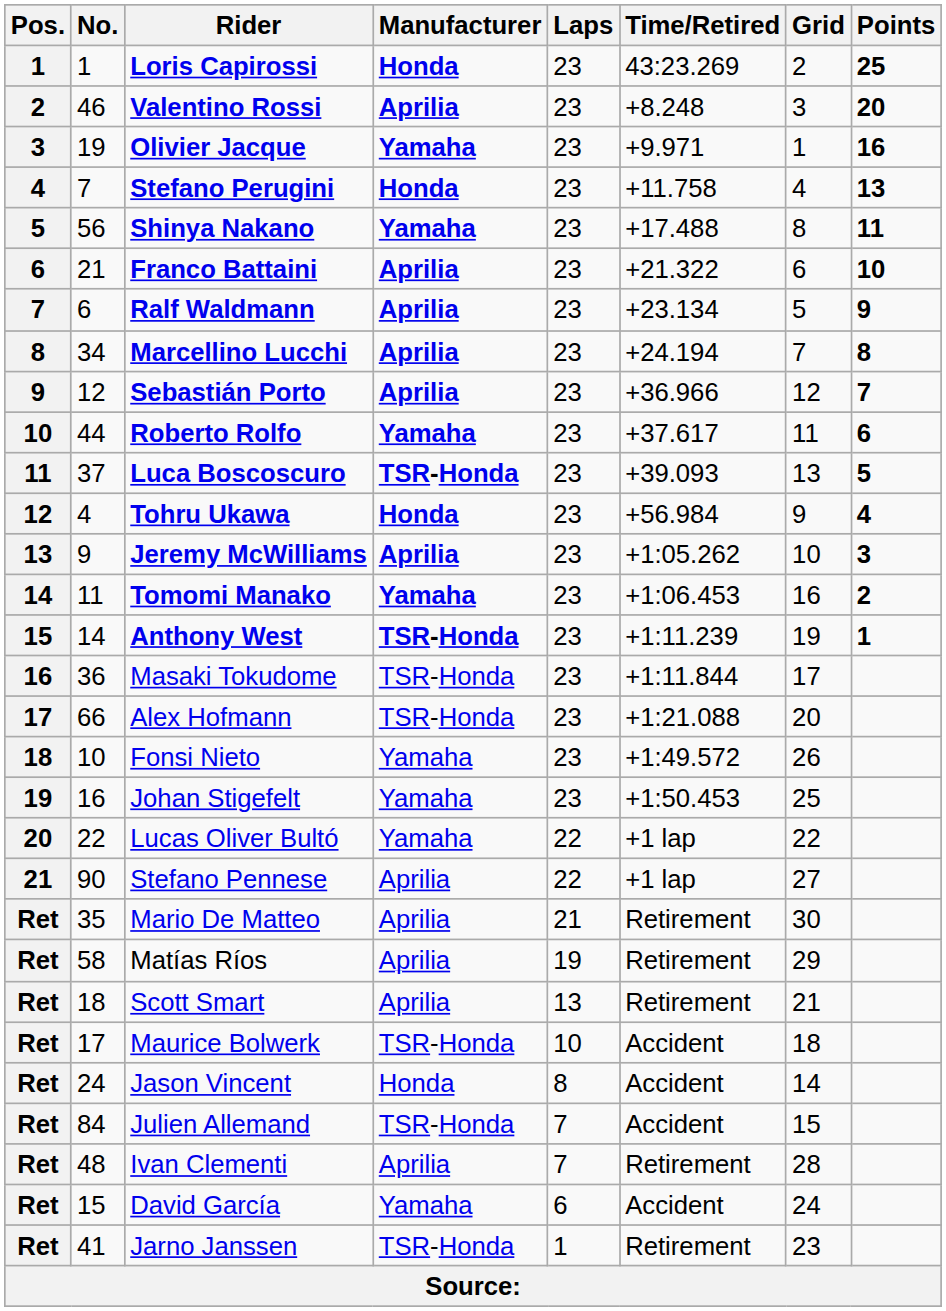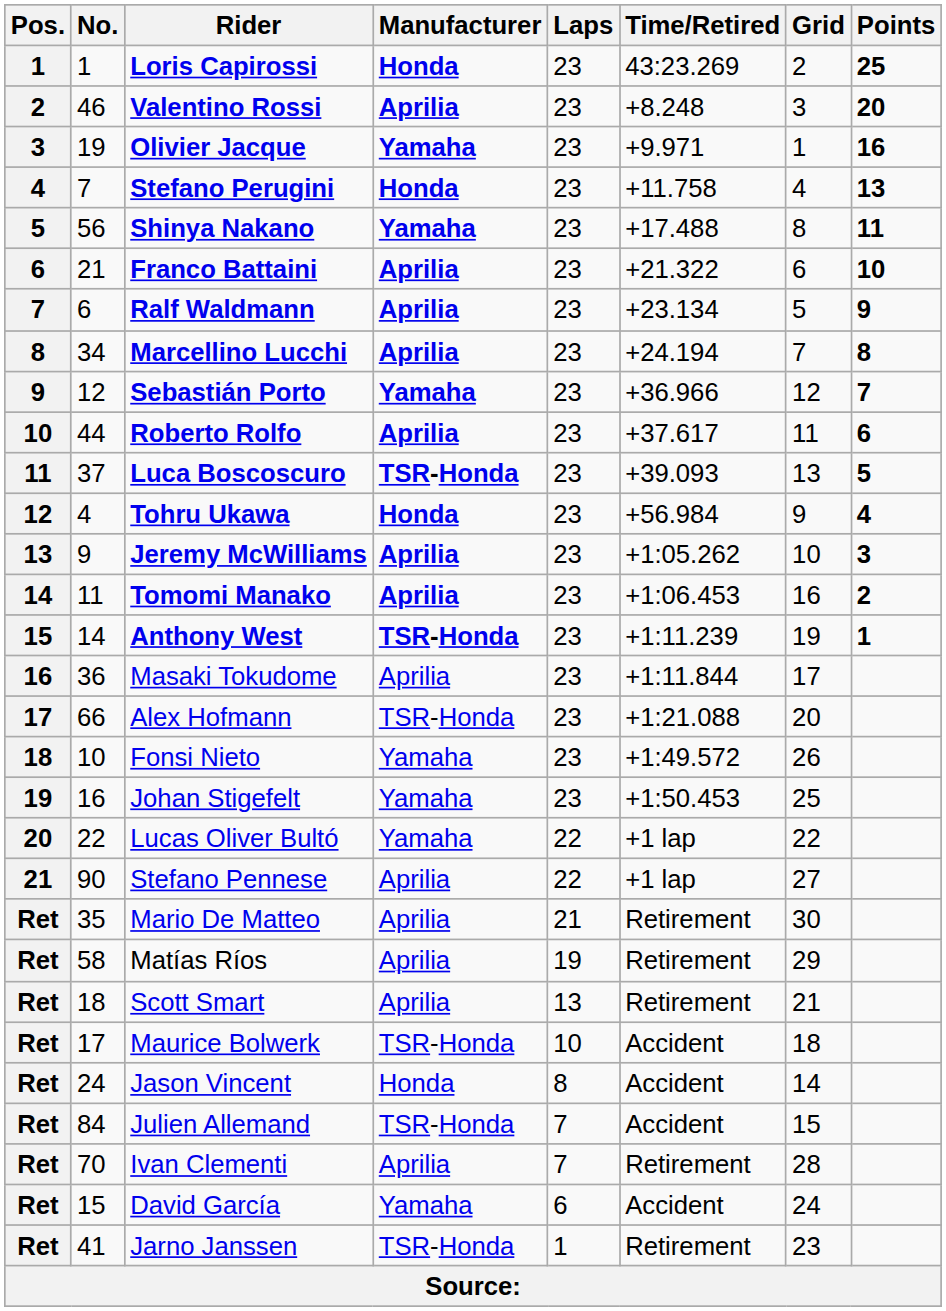Sebastián Porto | Manufacturer: Aprilia -> Yamaha
Roberto Rolfo | Manufacturer: Yamaha -> Aprilia
Tomomi Manako | Manufacturer: Yamaha -> Aprilia
Masaki Tokudome | Manufacturer: TSR-Honda -> Aprilia
Ivan Clementi | No.: 48 -> 70
